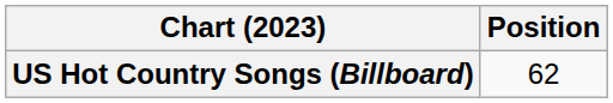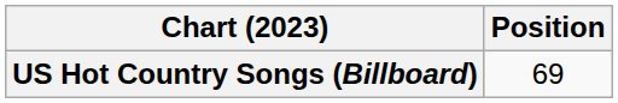US Hot Country Songs (Billboard) | Position: 62 -> 69
